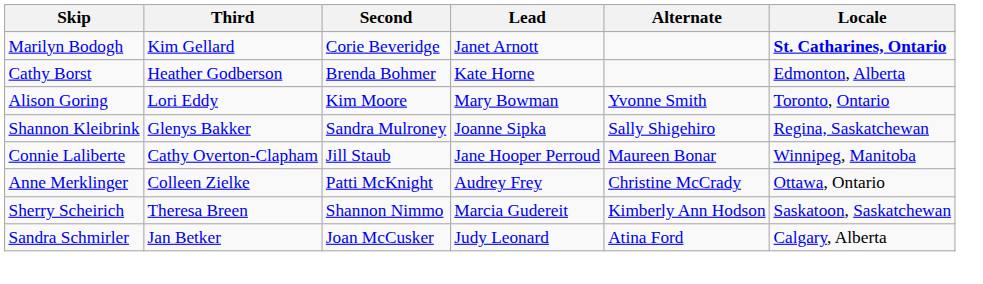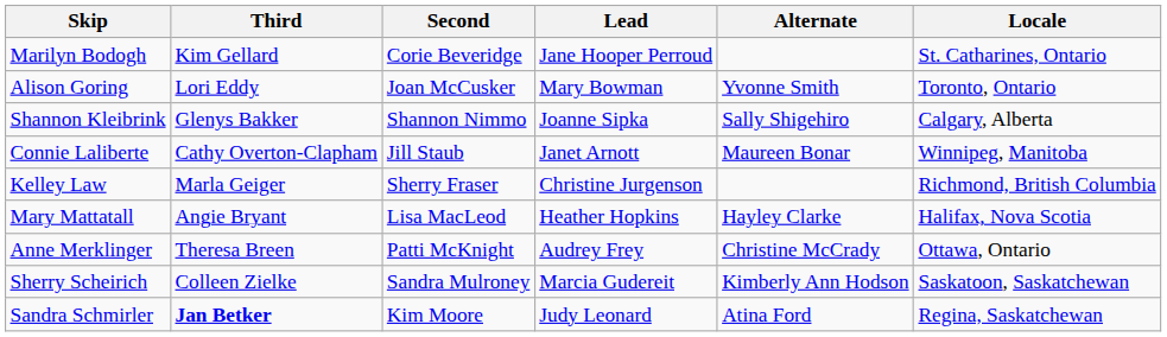Marilyn Bodogh | Lead: Janet Arnott -> Jane Hooper Perroud
Marilyn Bodogh | Locale: bold -> normal
- row: Cathy Borst | Heather Godberson | Brenda Bohmer | Kate Horne | Edmonton, Alberta
Alison Goring | Second: Kim Moore -> Joan McCusker
Shannon Kleibrink | Second: Sandra Mulroney -> Shannon Nimmo
Shannon Kleibrink | Locale: Regina, Saskatchewan -> Calgary, Alberta
Connie Laliberte | Lead: Jane Hooper Perroud -> Janet Arnott
+ row: Kelley Law | Marla Geiger | Sherry Fraser | Christine Jurgenson | Richmond, British Columbia
+ row: Mary Mattatall | Angie Bryant | Lisa MacLeod | Heather Hopkins | Hayley Clarke | Halifax, Nova Scotia
Anne Merklinger | Third: Colleen Zielke -> Theresa Breen
Sherry Scheirich | Third: Theresa Breen -> Colleen Zielke
Sherry Scheirich | Second: Shannon Nimmo -> Sandra Mulroney
Sandra Schmirler | Third: normal -> bold
Sandra Schmirler | Second: Joan McCusker -> Kim Moore
Sandra Schmirler | Locale: Calgary, Alberta -> Regina, Saskatchewan
